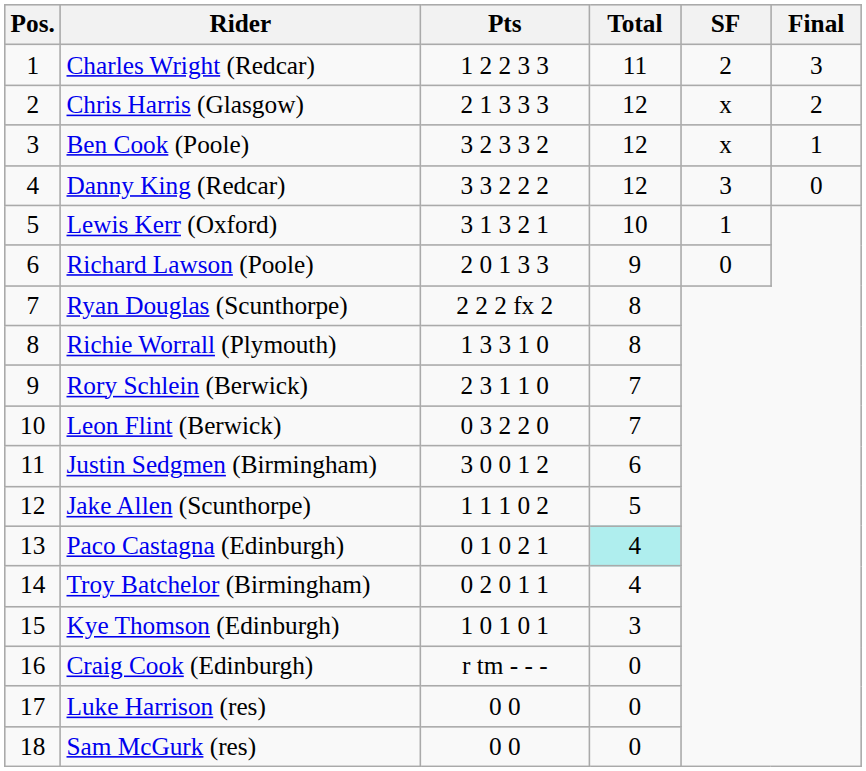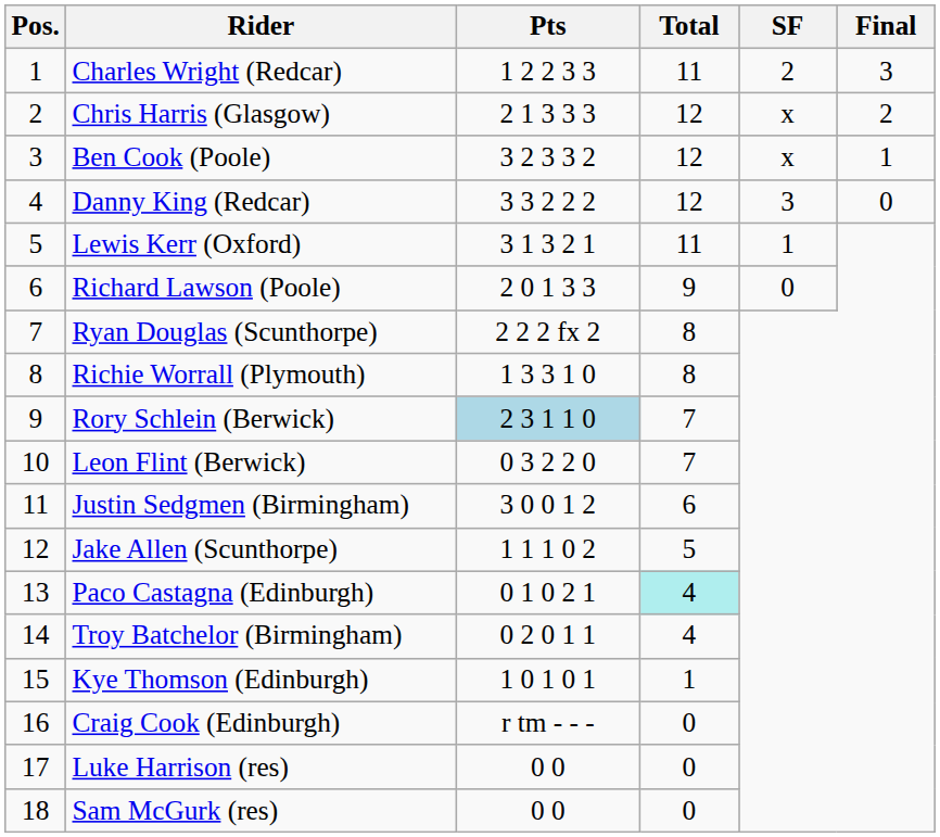Lewis Kerr (Oxford) | Total: 10 -> 11
Rory Schlein (Berwick) | Pts: no background -> lightblue background
Kye Thomson (Edinburgh) | Total: 3 -> 1
